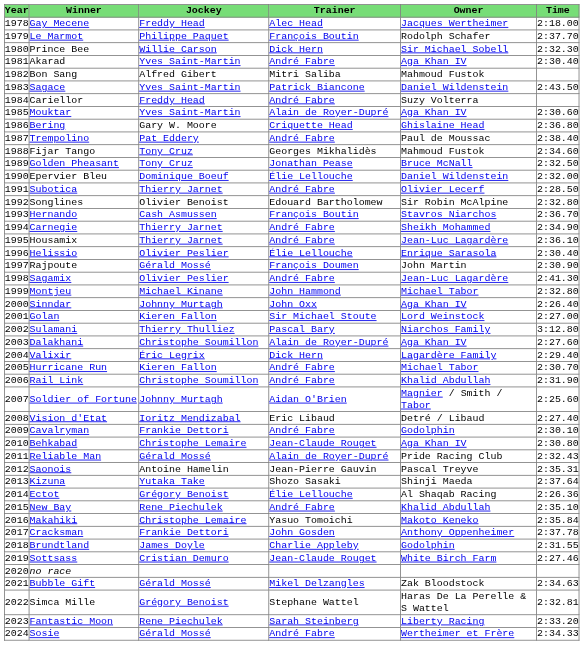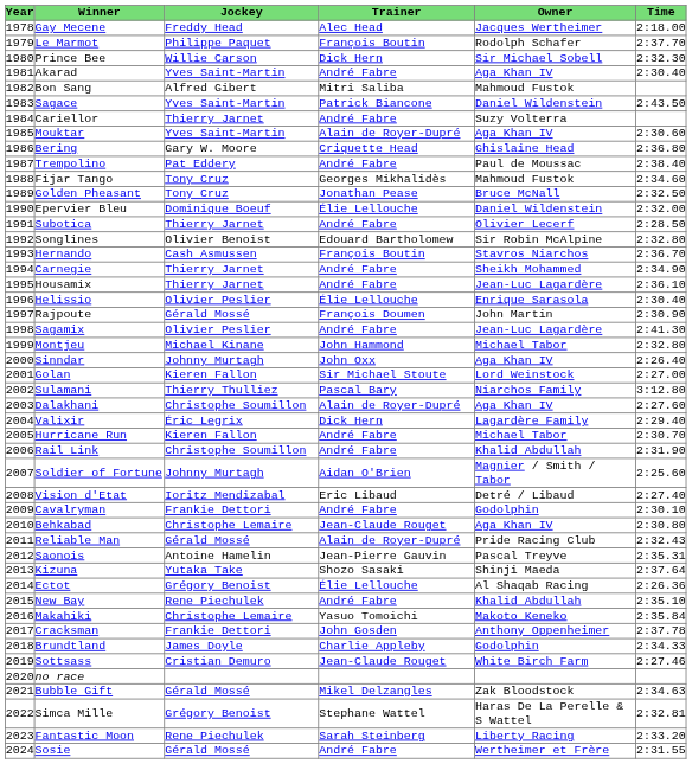Cariellor | Jockey: Freddy Head -> Thierry Jarnet
Brundtland | Time: 2:31.55 -> 2:34.33
Sosie | Time: 2:34.33 -> 2:31.55
